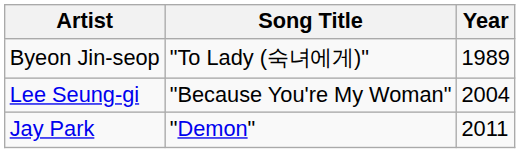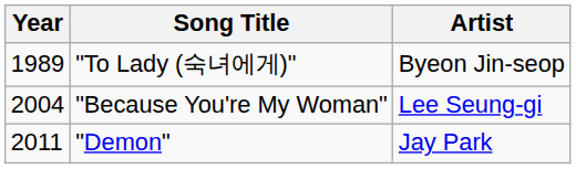columns swapped: Year <-> Artist
